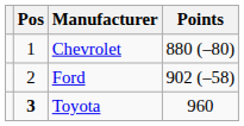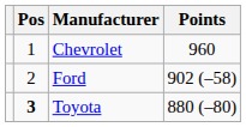Chevrolet | Points: 880 (–80) -> 960
Toyota | Points: 960 -> 880 (–80)
